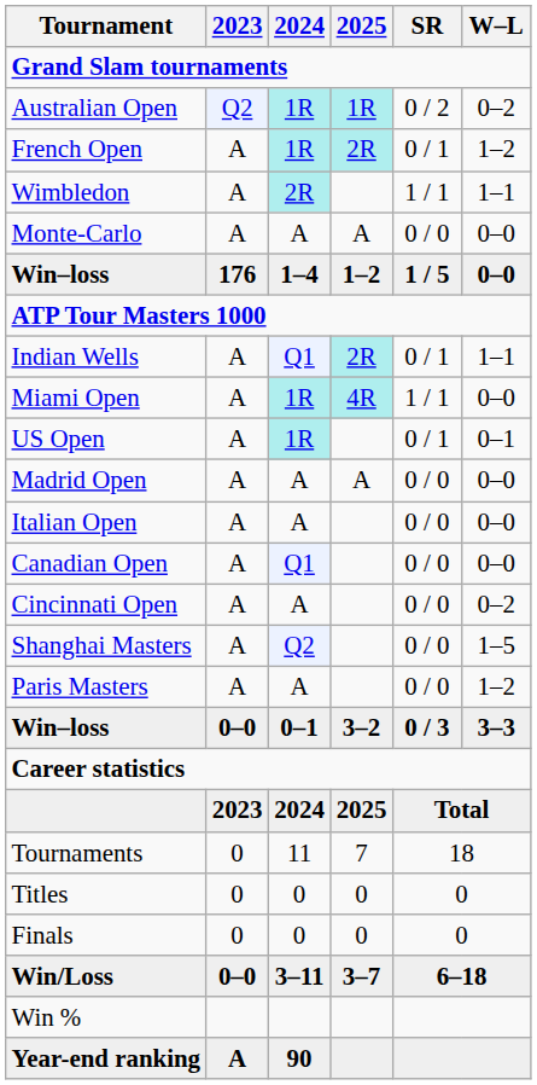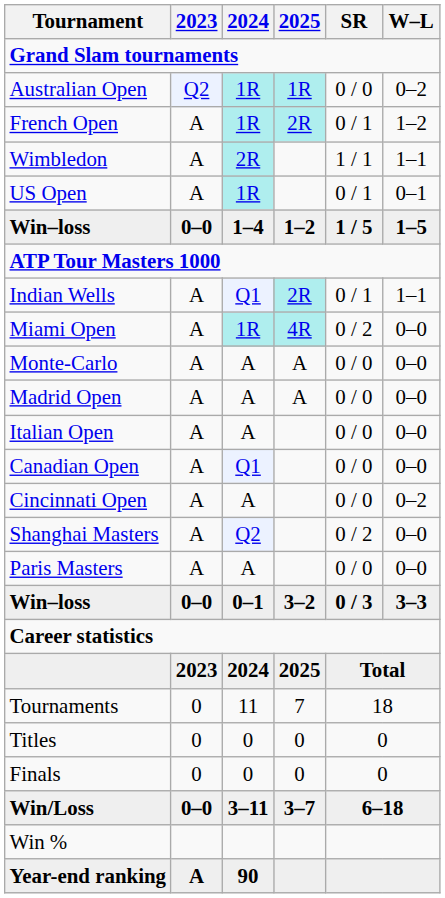Australian Open | SR: 0 / 2 -> 0 / 0
rows swapped: US Open <-> Monte-Carlo
Win–loss / 1–4 | 2023: 176 -> 0–0
Win–loss / 1–4 | W–L: 0–0 -> 1–5
Miami Open | SR: 1 / 1 -> 0 / 2
Shanghai Masters | SR: 0 / 0 -> 0 / 2
Shanghai Masters | W–L: 1–5 -> 0–0
Paris Masters | W–L: 1–2 -> 0–0
